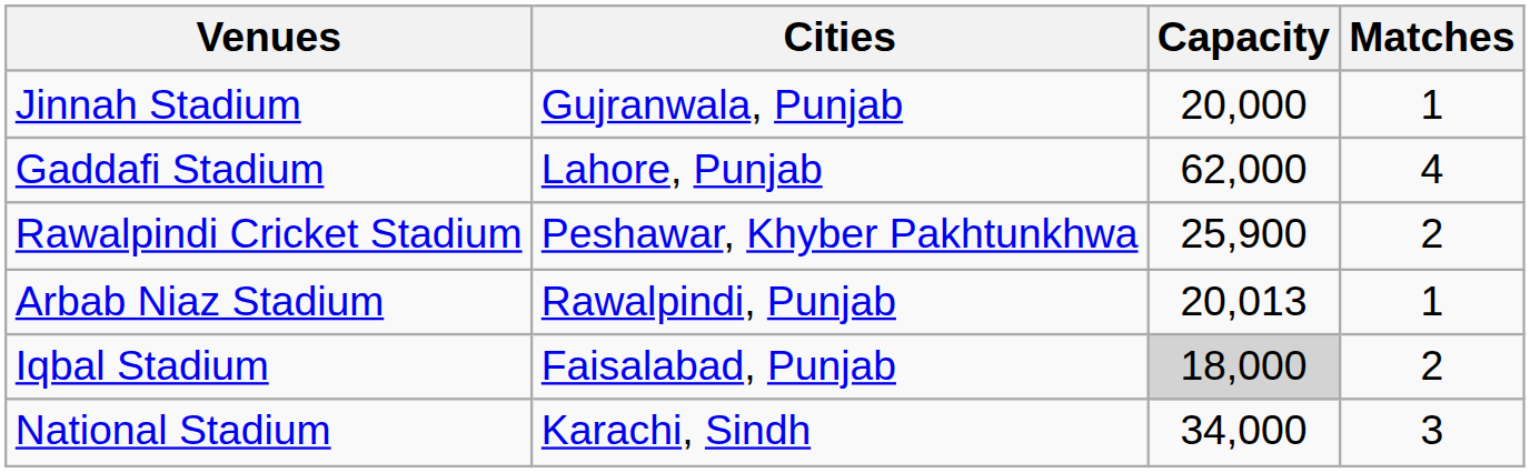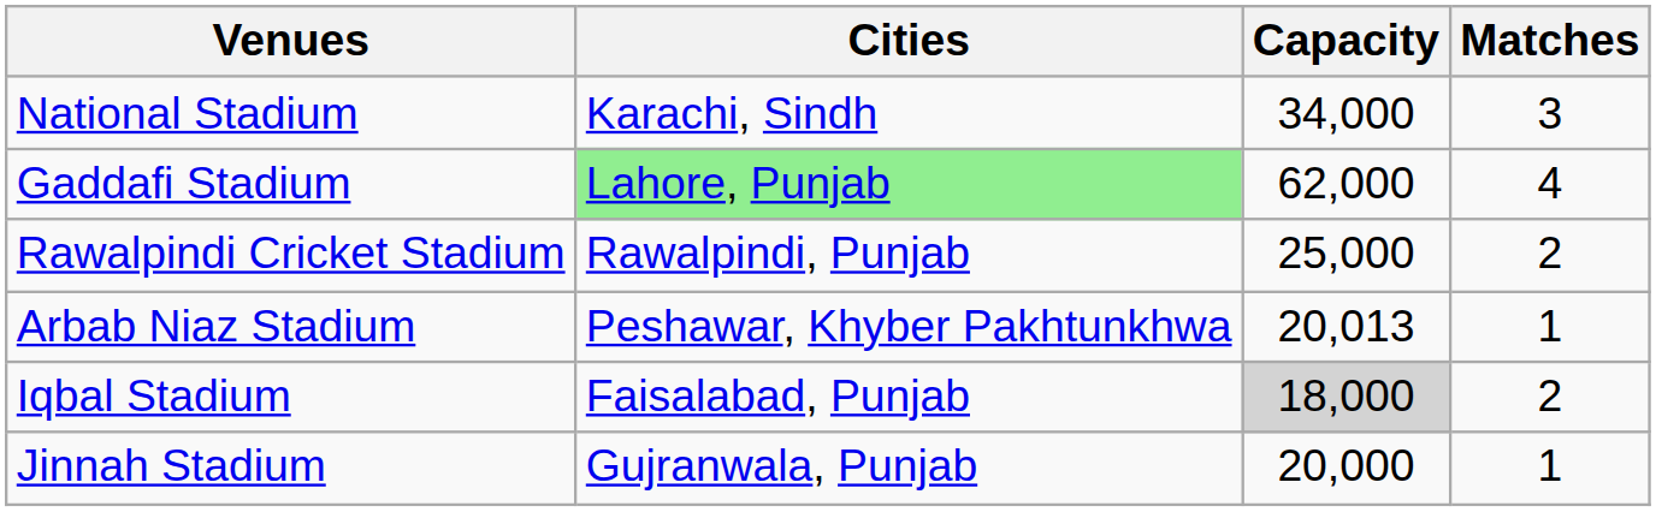rows swapped: National Stadium <-> Jinnah Stadium
Gaddafi Stadium | Cities: no background -> lightgreen background
Rawalpindi Cricket Stadium | Cities: Peshawar, Khyber Pakhtunkhwa -> Rawalpindi, Punjab
Rawalpindi Cricket Stadium | Capacity: 25,900 -> 25,000
Arbab Niaz Stadium | Cities: Rawalpindi, Punjab -> Peshawar, Khyber Pakhtunkhwa
